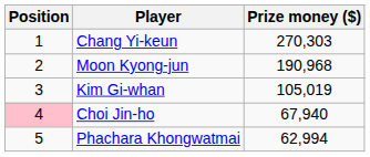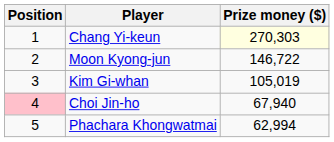Chang Yi-keun | Prize money ($): no background -> lightyellow background
Moon Kyong-jun | Prize money ($): 190,968 -> 146,722
